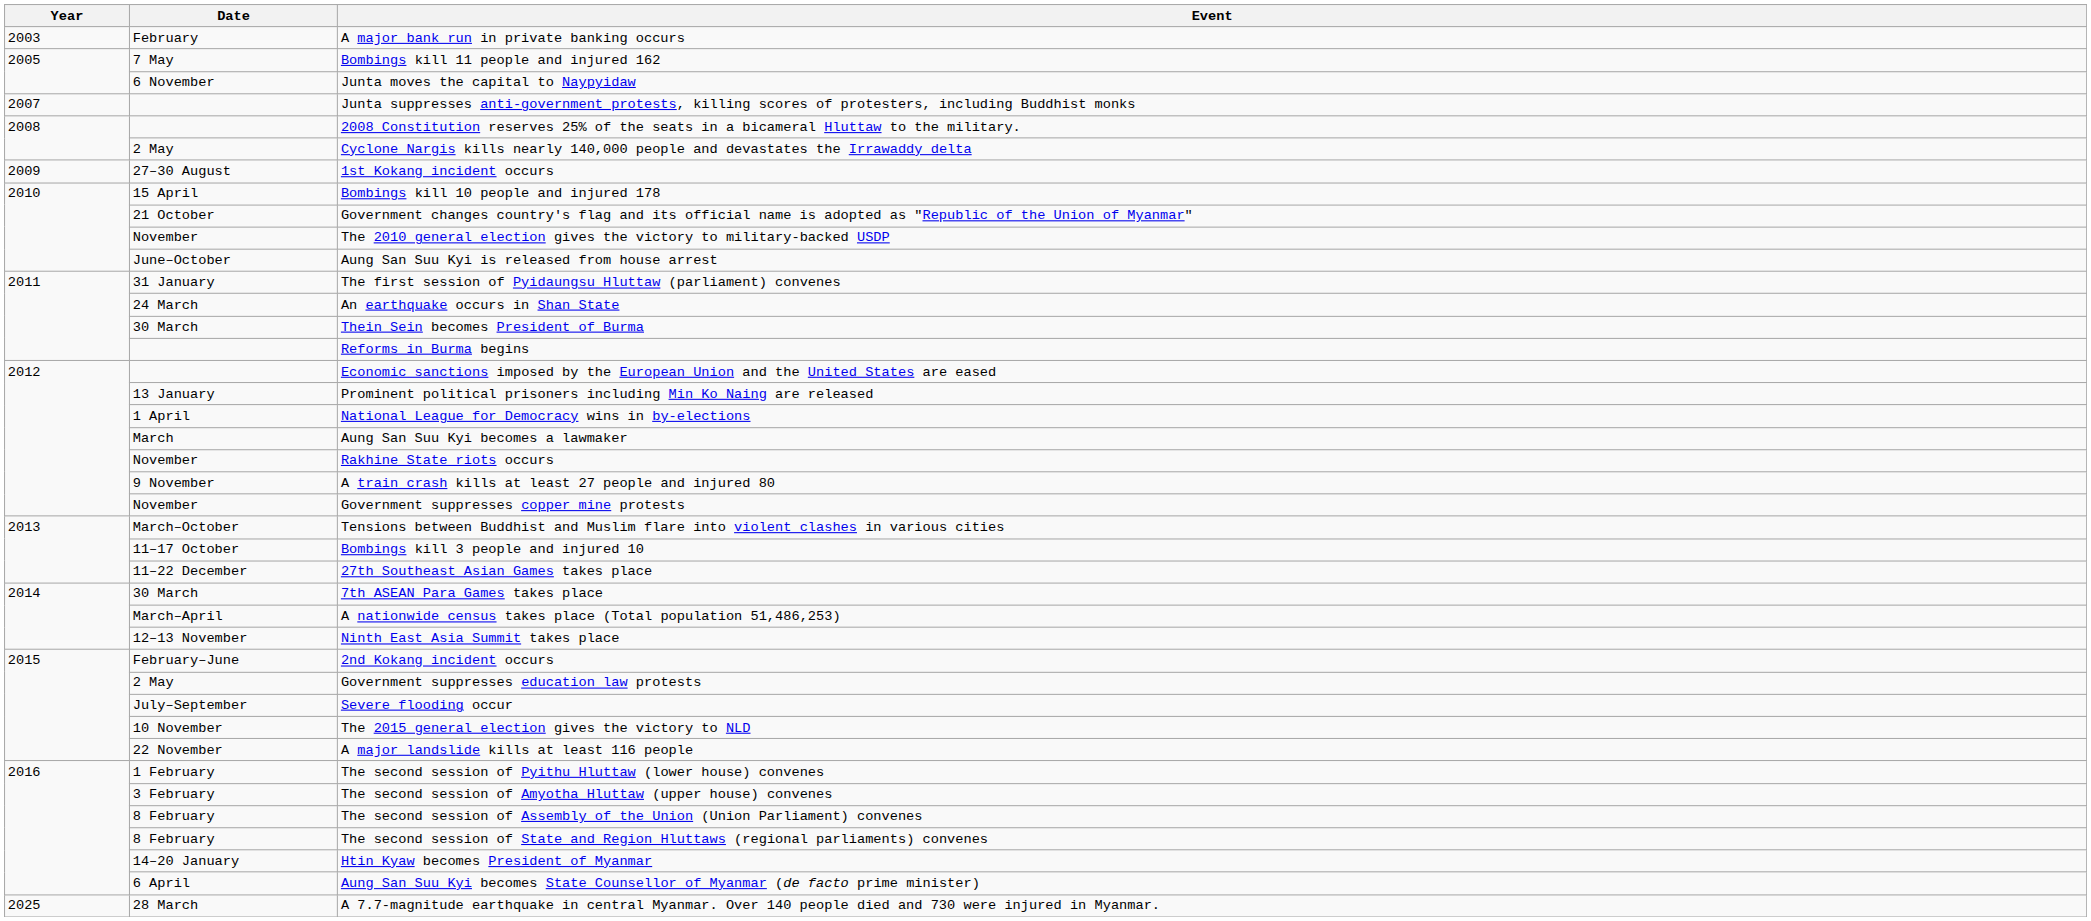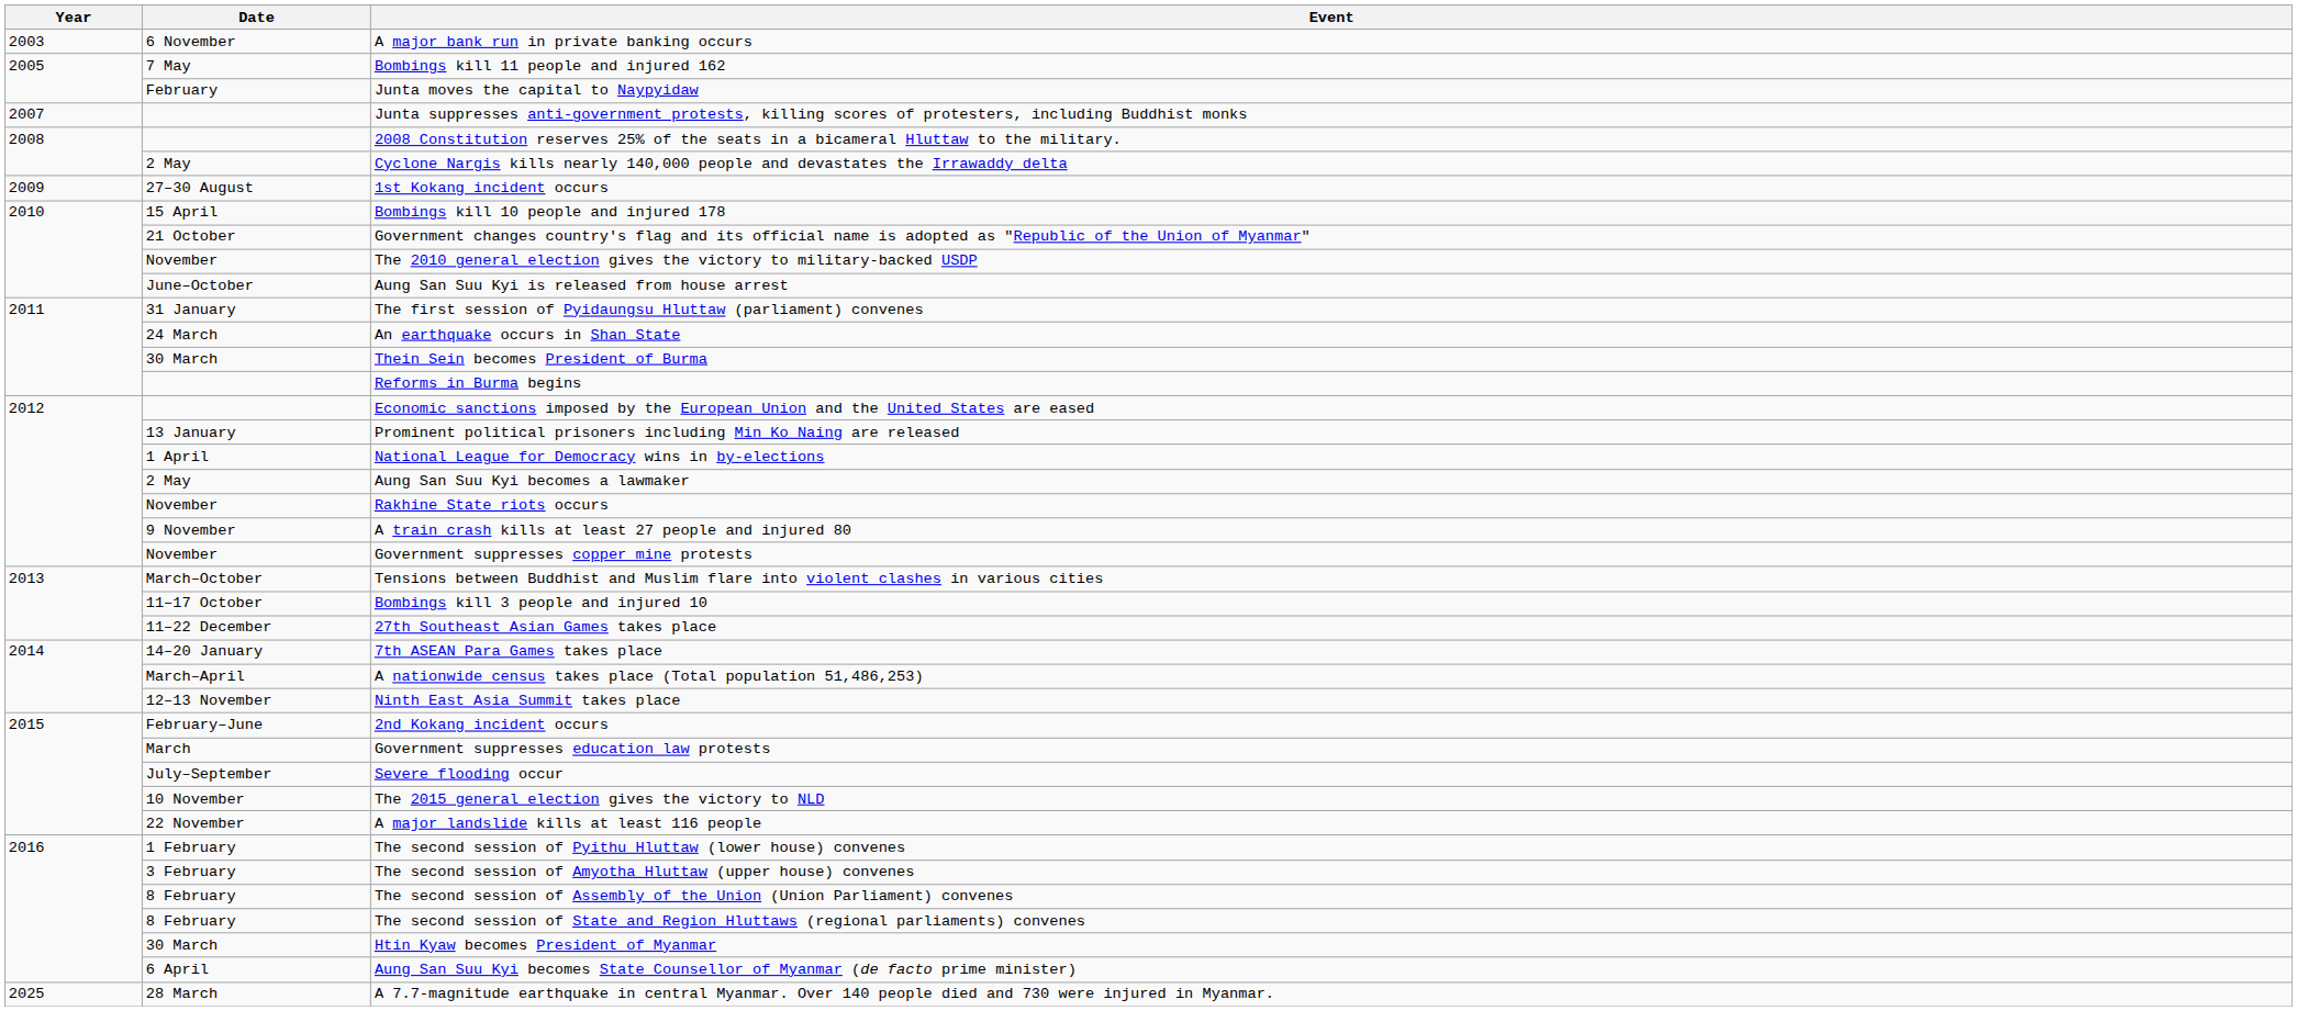A major bank run in private banking occurs | Date: February -> 6 November
Junta moves the capital to Naypyidaw | Date: 6 November -> February
Aung San Suu Kyi becomes a lawmaker | Date: March -> 2 May
7th ASEAN Para Games takes place | Date: 30 March -> 14–20 January
Government suppresses education law protests | Date: 2 May -> March
Htin Kyaw becomes President of Myanmar | Date: 14–20 January -> 30 March
